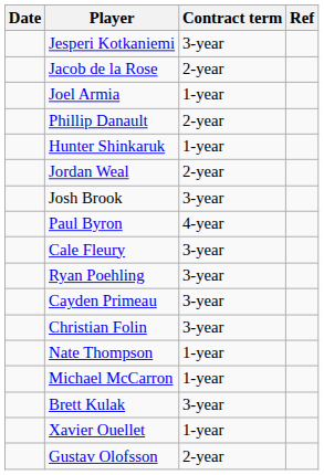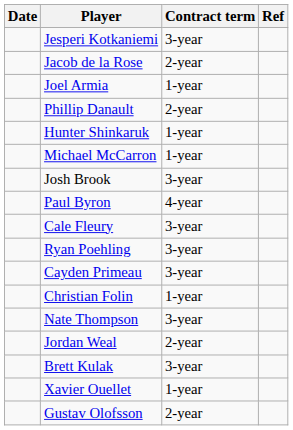rows swapped: Michael McCarron <-> Jordan Weal
Christian Folin | Contract term: 3-year -> 1-year
Nate Thompson | Contract term: 1-year -> 3-year
